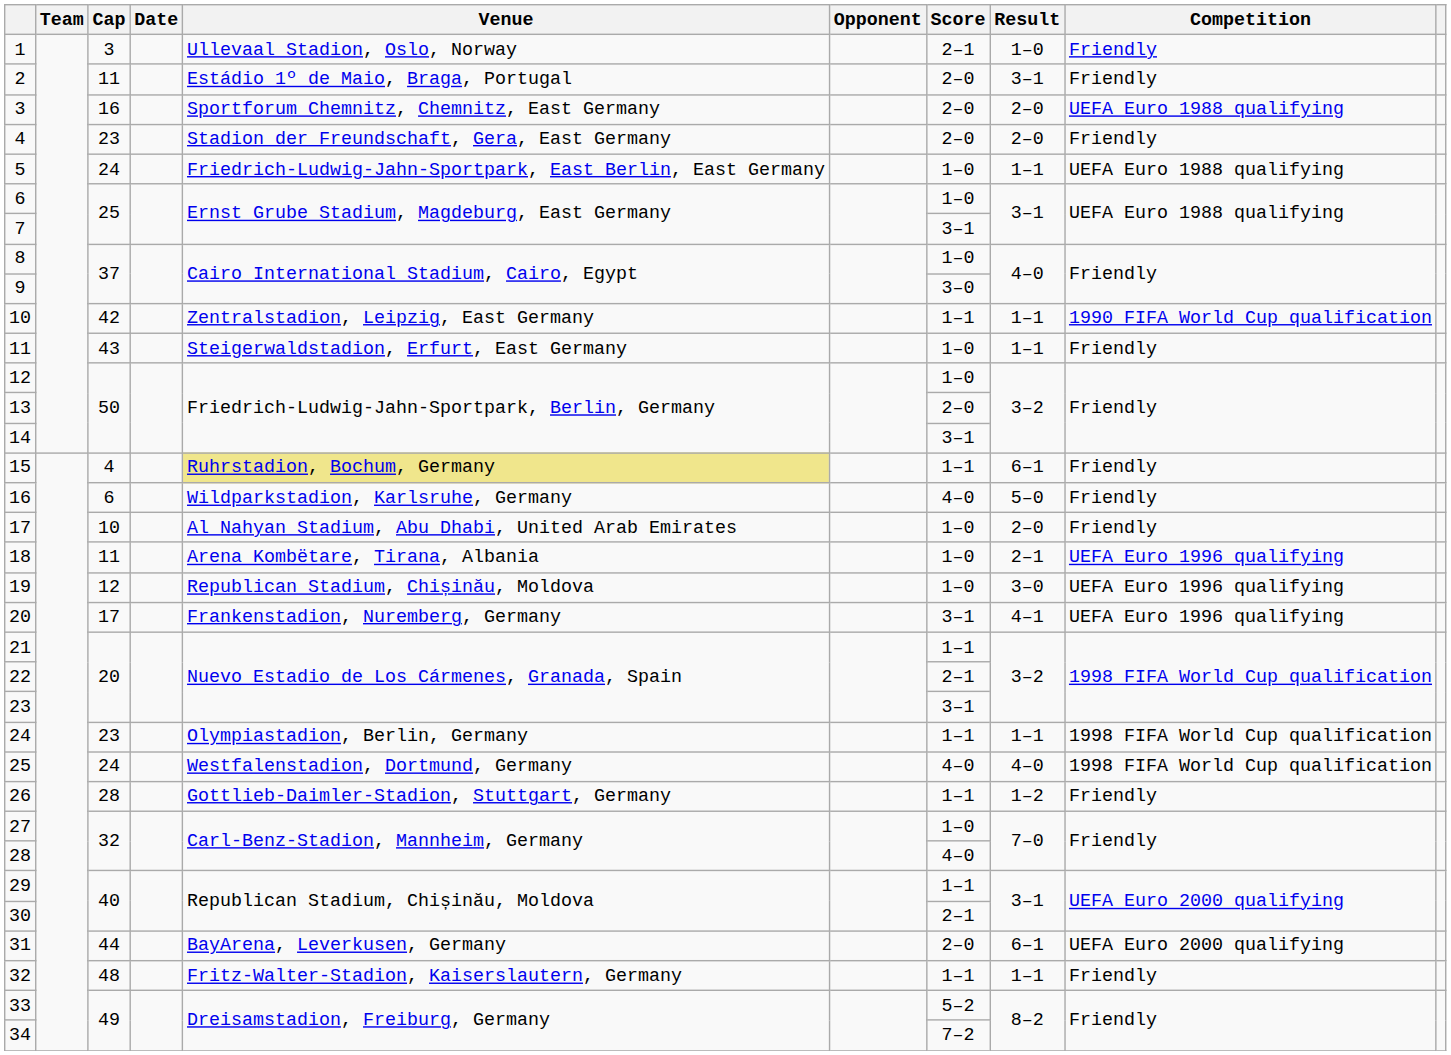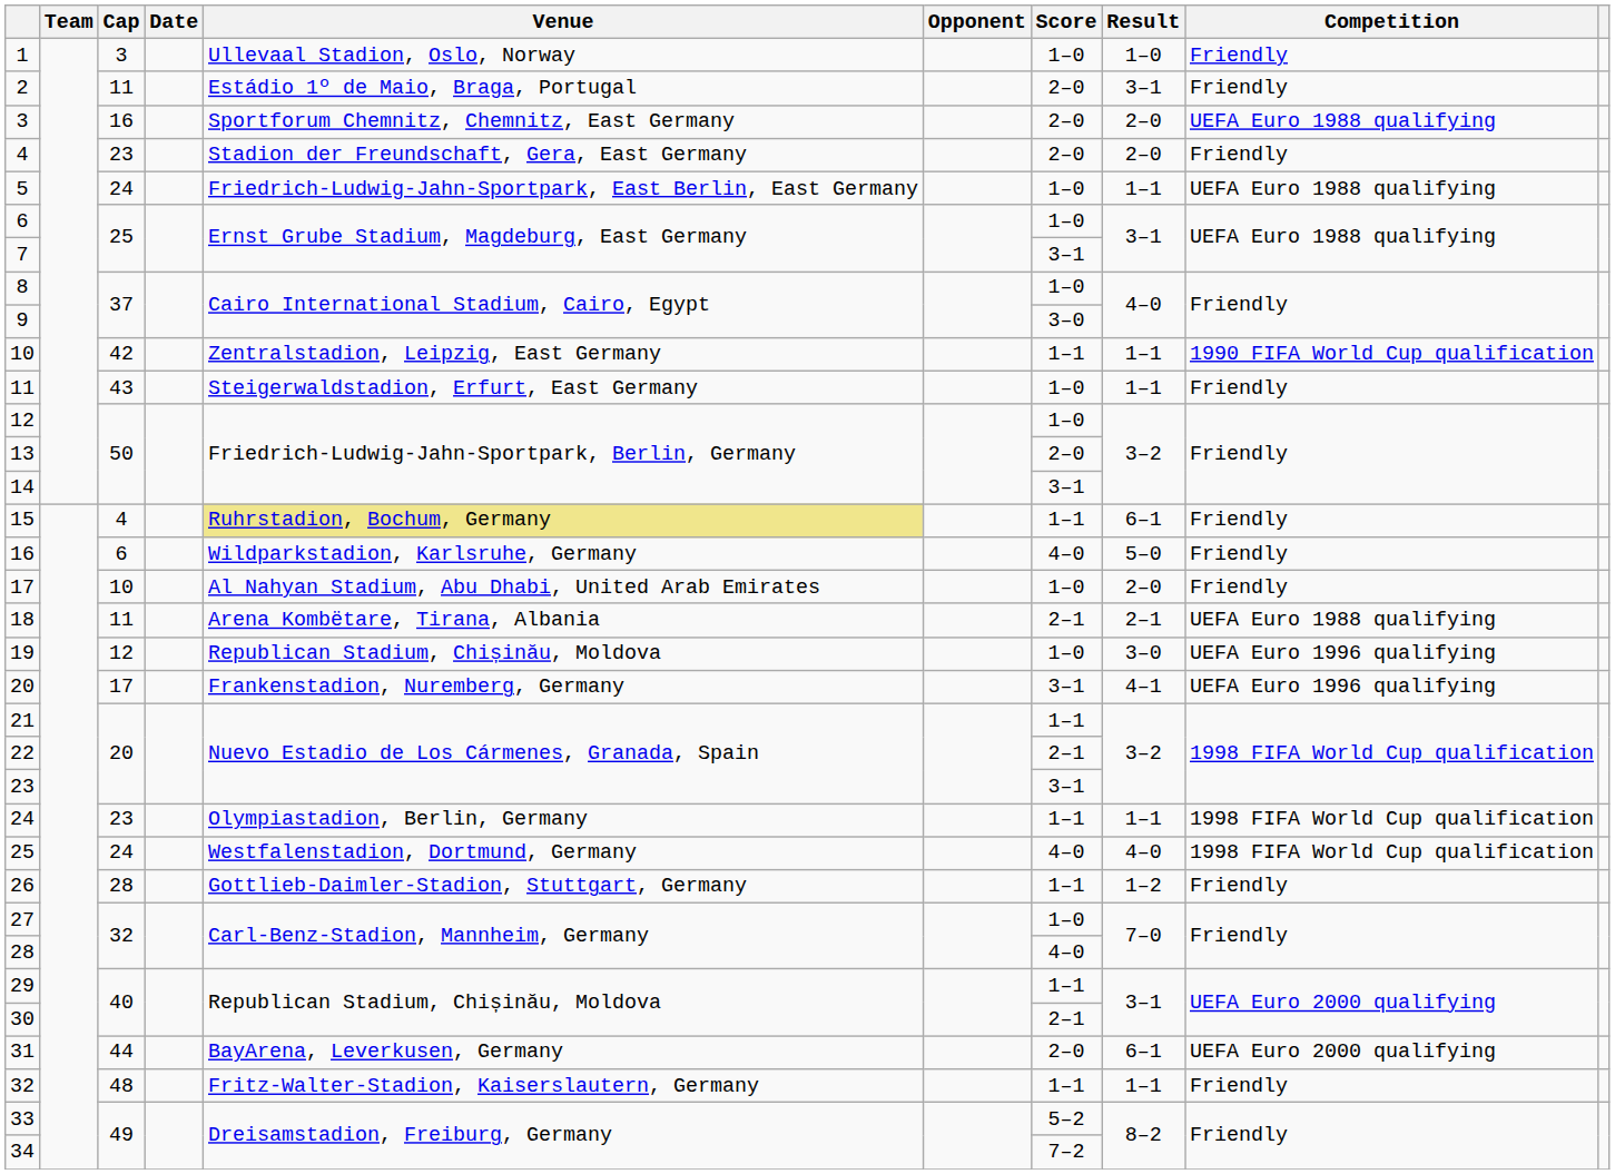1 | Score: 2–1 -> 1–0
18 | Score: 1–0 -> 2–1
18 | Competition: UEFA Euro 1996 qualifying -> UEFA Euro 1988 qualifying
